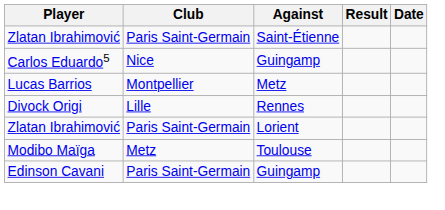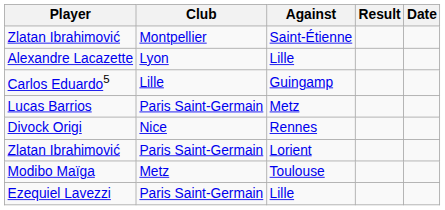Zlatan Ibrahimović / Saint-Étienne | Club: Paris Saint-Germain -> Montpellier
+ row: Alexandre Lacazette | Lyon | Lille
Carlos Eduardo5 | Club: Nice -> Lille
Lucas Barrios | Club: Montpellier -> Paris Saint-Germain
Divock Origi | Club: Lille -> Nice
+ row: Ezequiel Lavezzi | Paris Saint-Germain | Lille
- row: Edinson Cavani | Paris Saint-Germain | Guingamp
